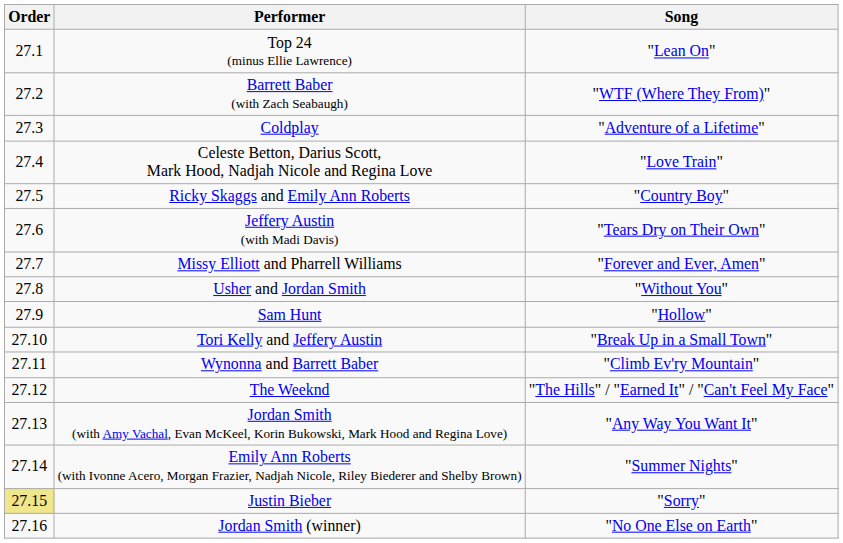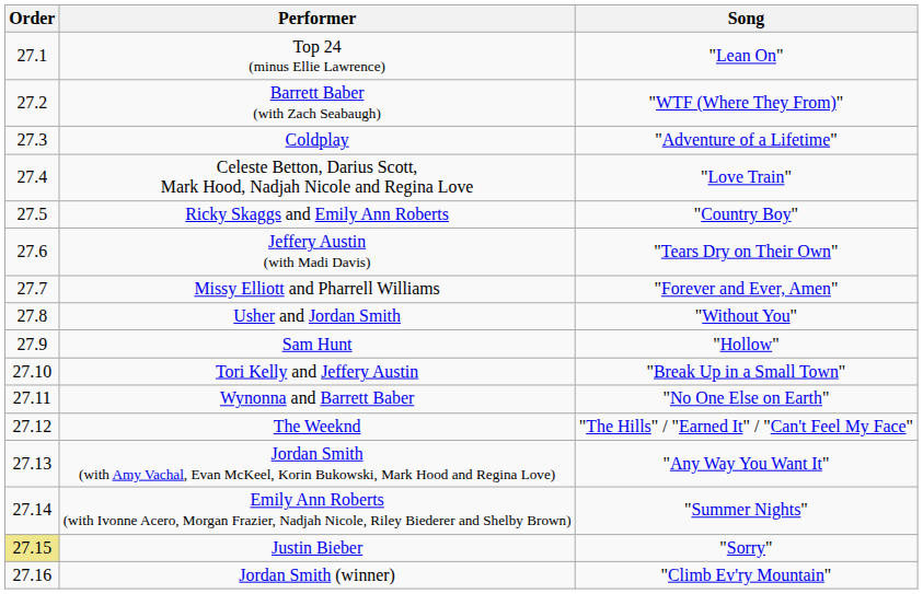Wynonna and Barrett Baber | Song: "Climb Ev'ry Mountain" -> "No One Else on Earth"
Jordan Smith (winner) | Song: "No One Else on Earth" -> "Climb Ev'ry Mountain"
